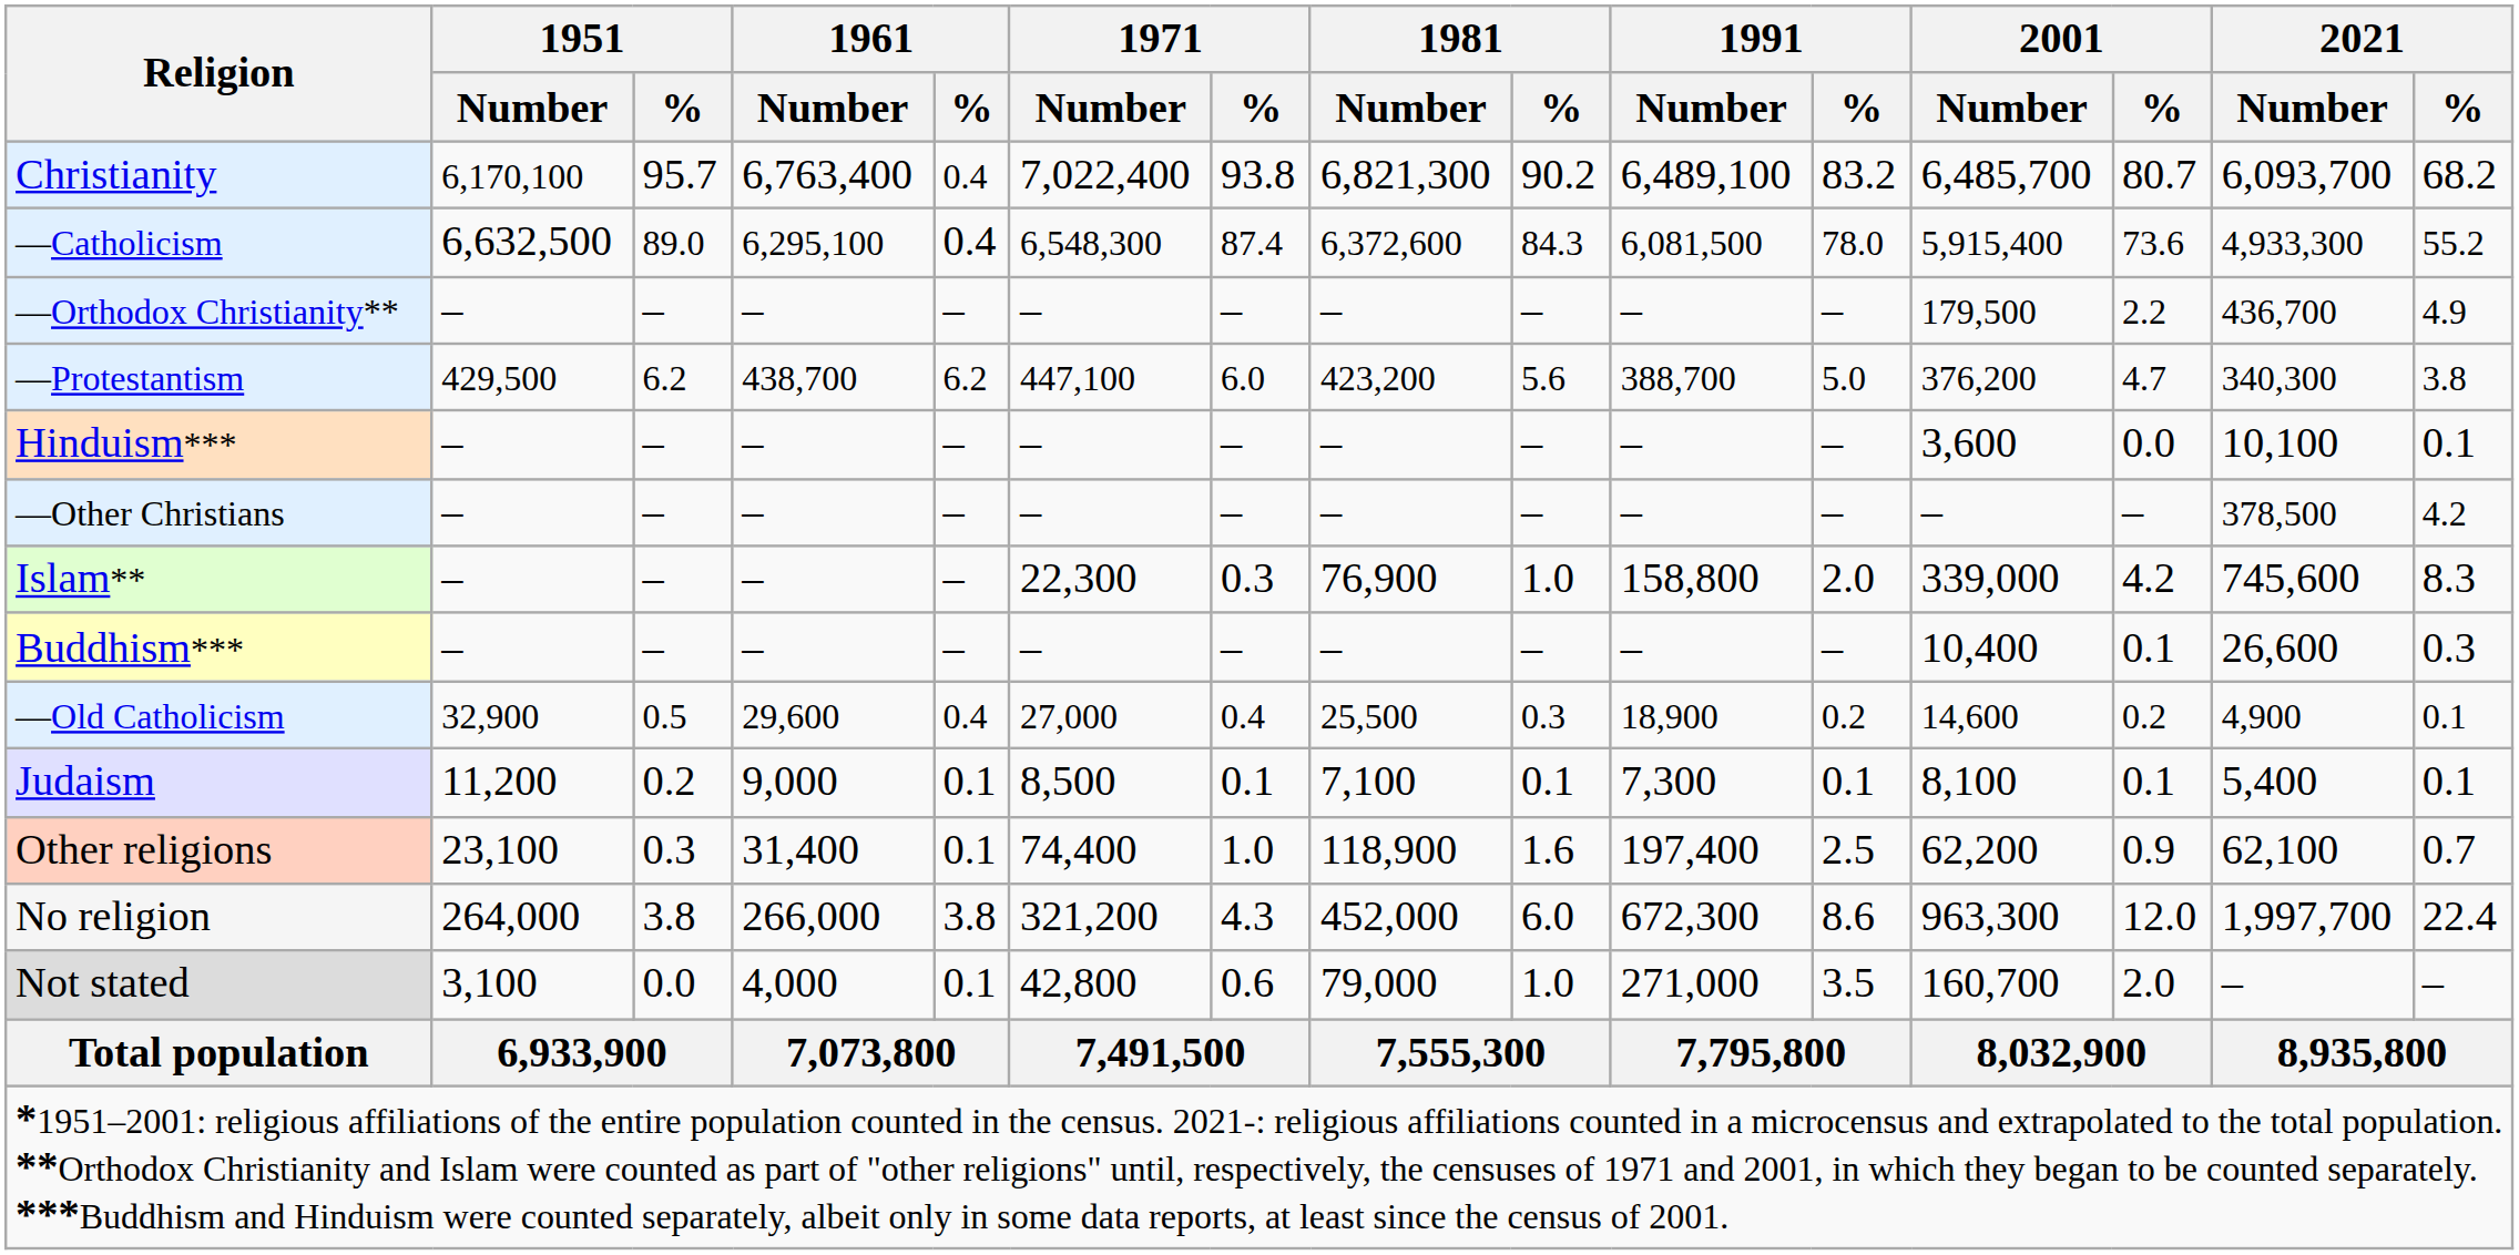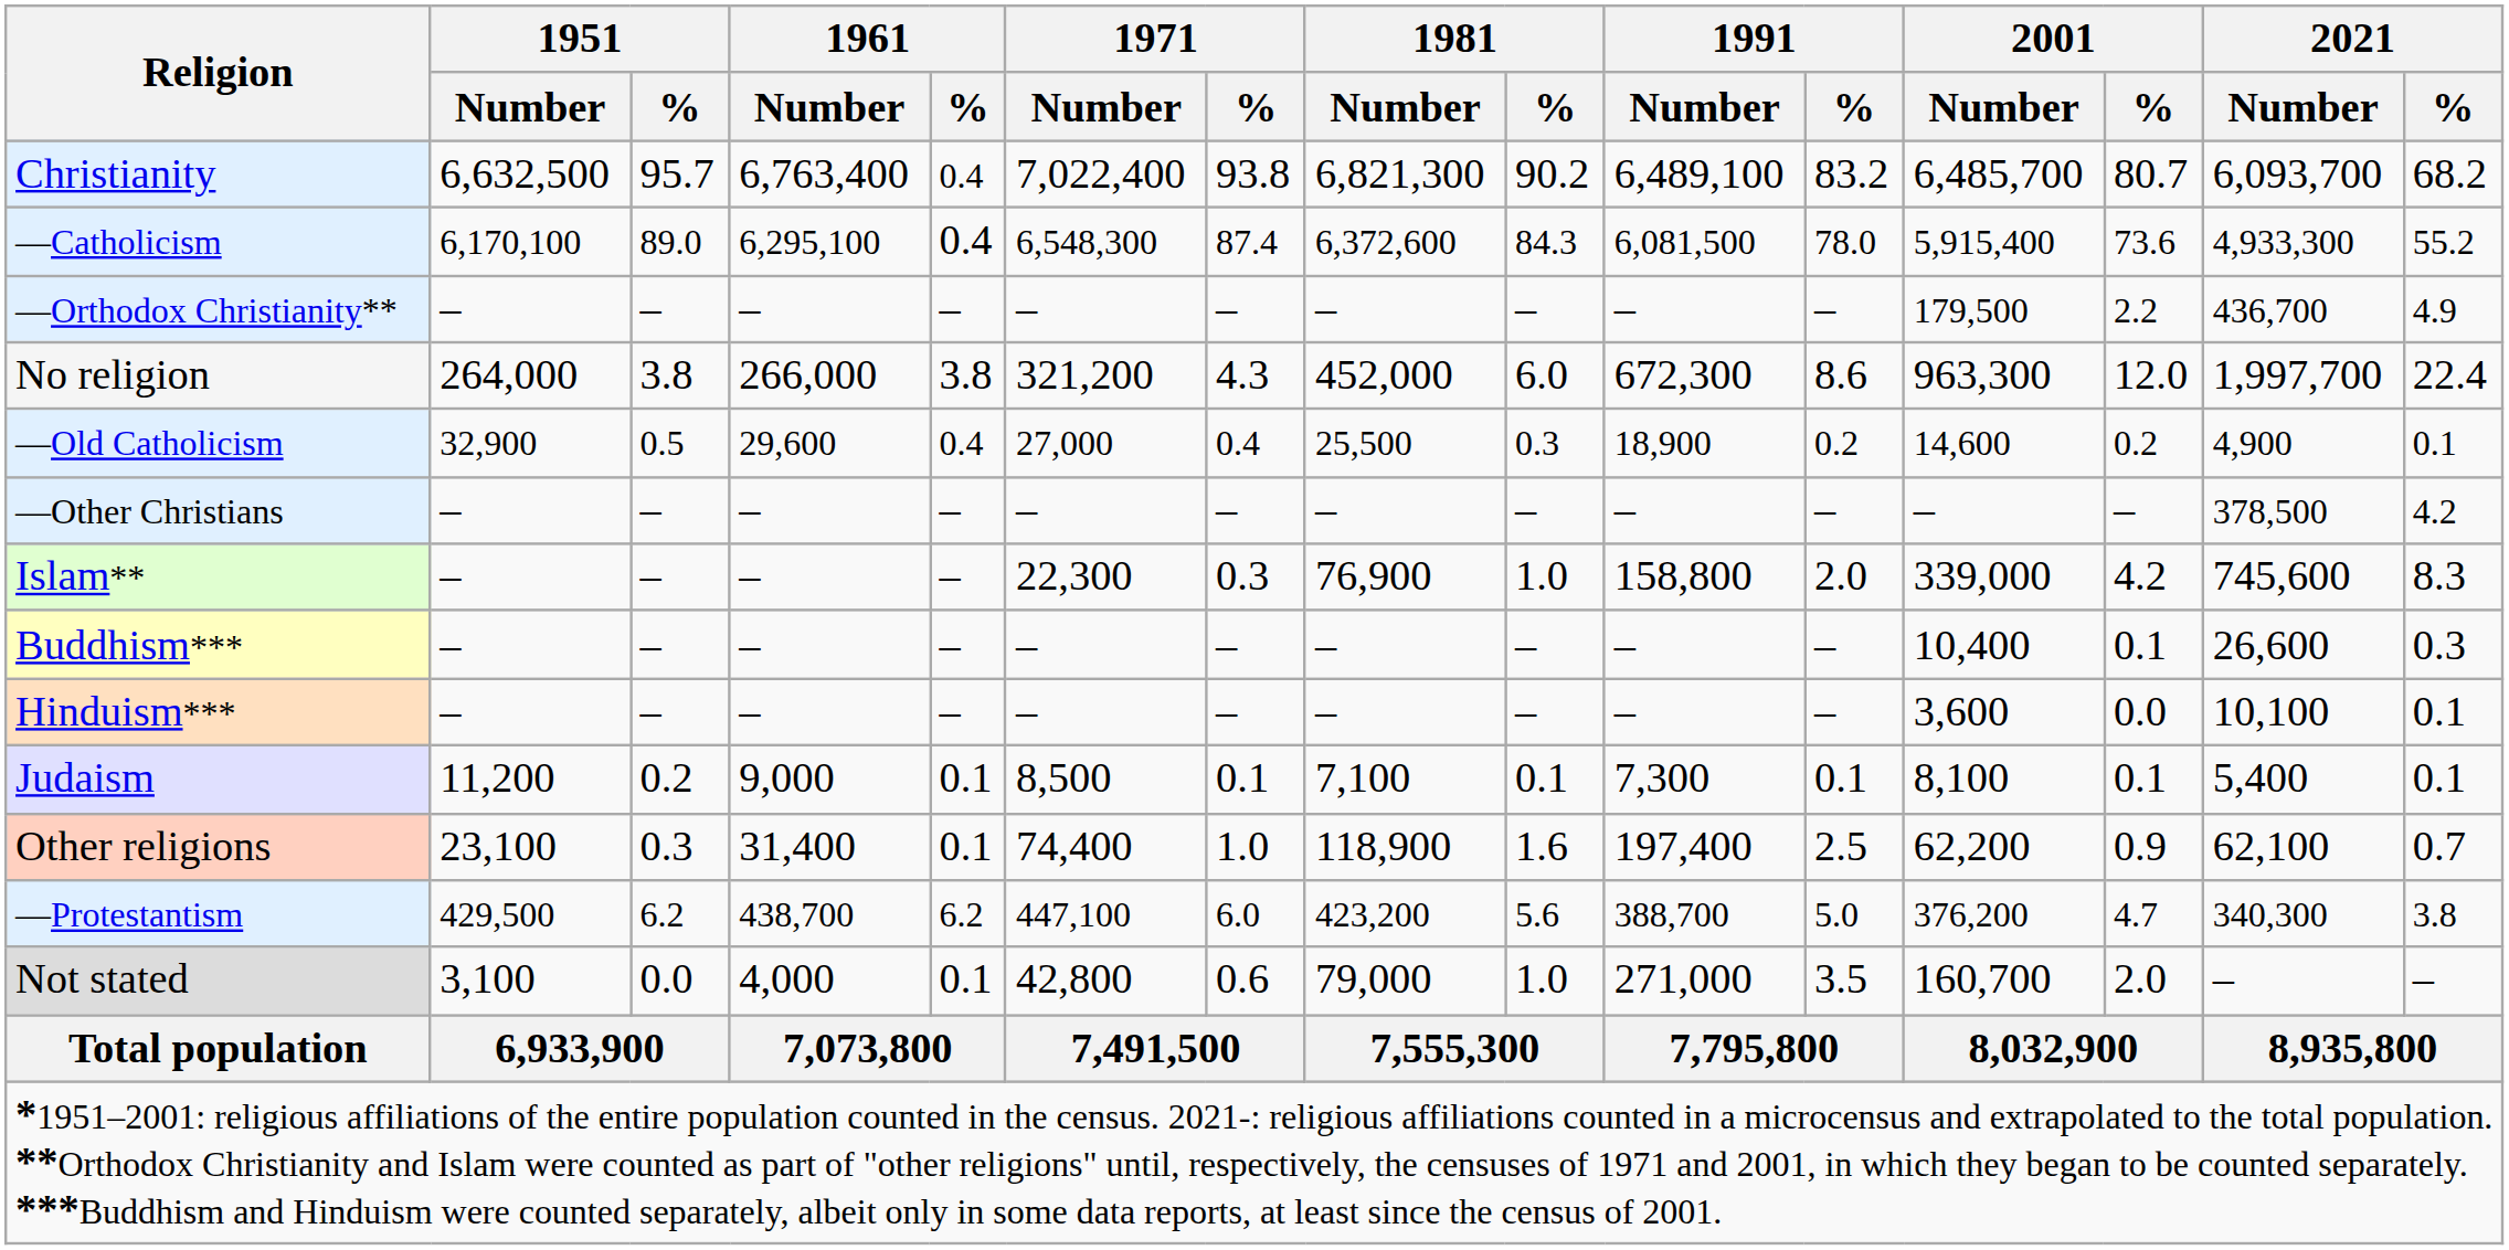Christianity | 1951 / Number: 6,170,100 -> 6,632,500
—Catholicism | 1951 / Number: 6,632,500 -> 6,170,100
rows swapped: —Protestantism <-> No religion
rows swapped: —Old Catholicism <-> Hinduism***
